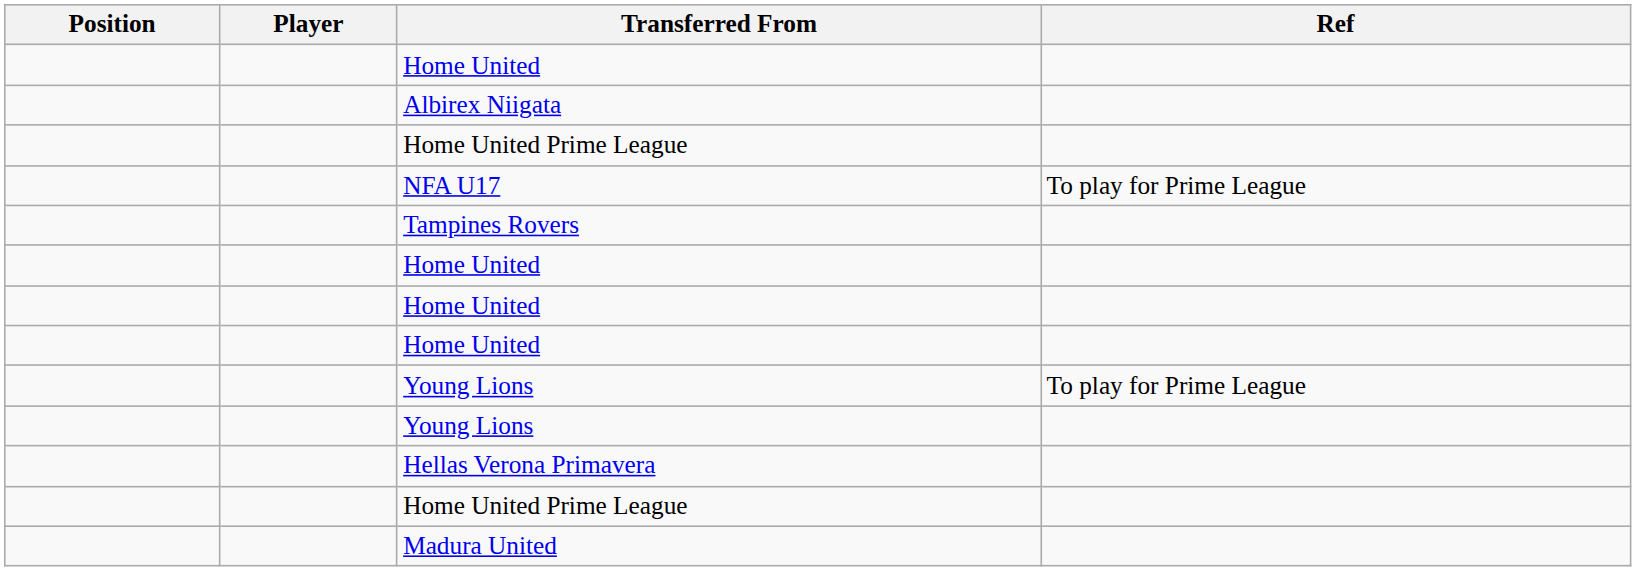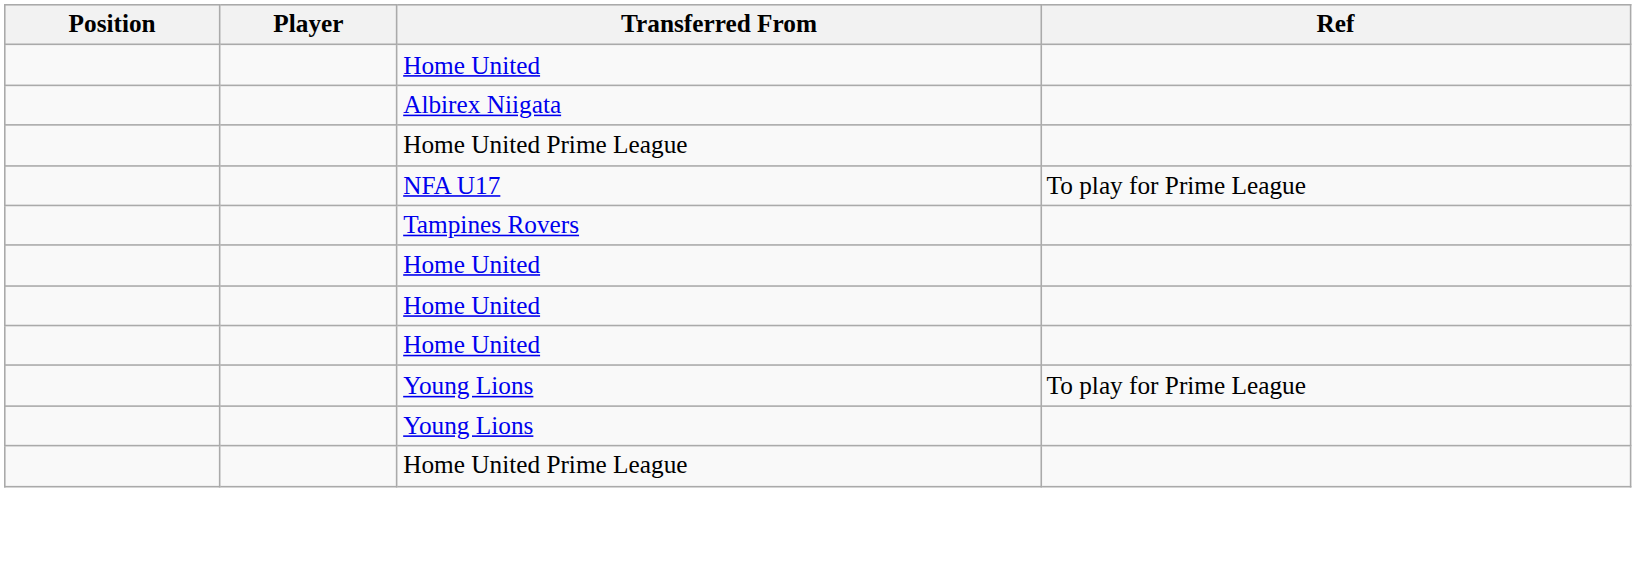- row: Hellas Verona Primavera
- row: Madura United
